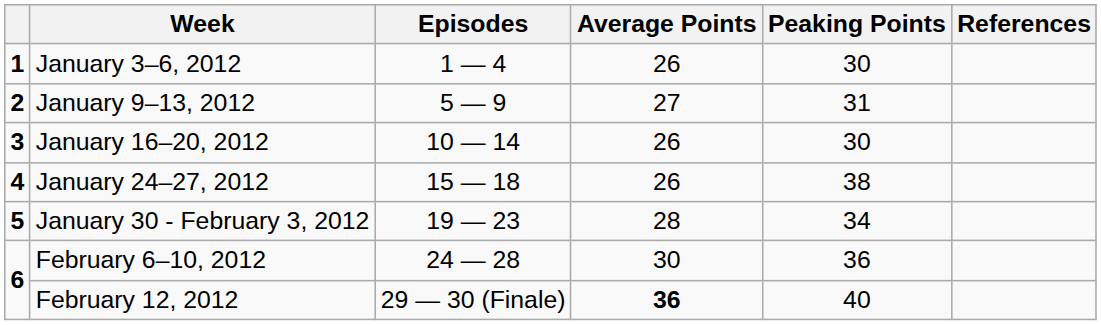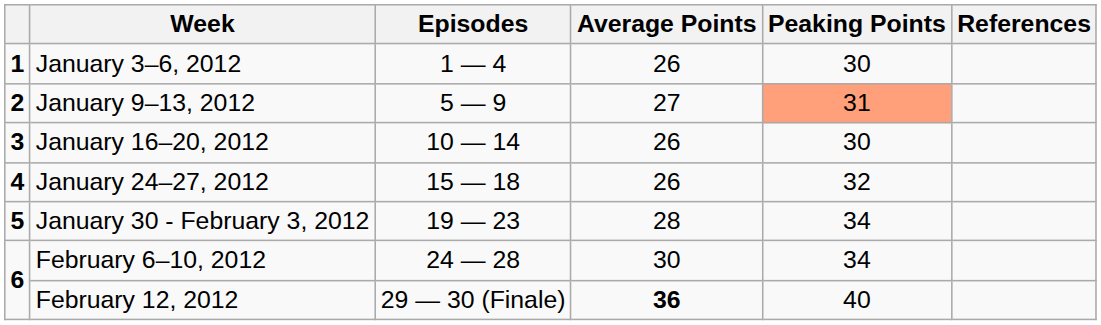January 9–13, 2012 | Peaking Points: no background -> lightsalmon background
January 24–27, 2012 | Peaking Points: 38 -> 32
February 6–10, 2012 | Peaking Points: 36 -> 34
